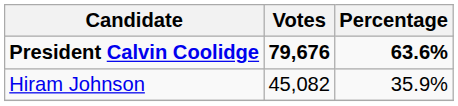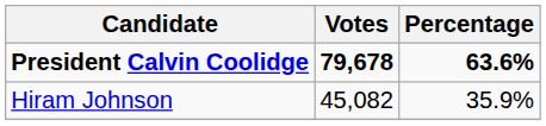President Calvin Coolidge | Votes: 79,676 -> 79,678
